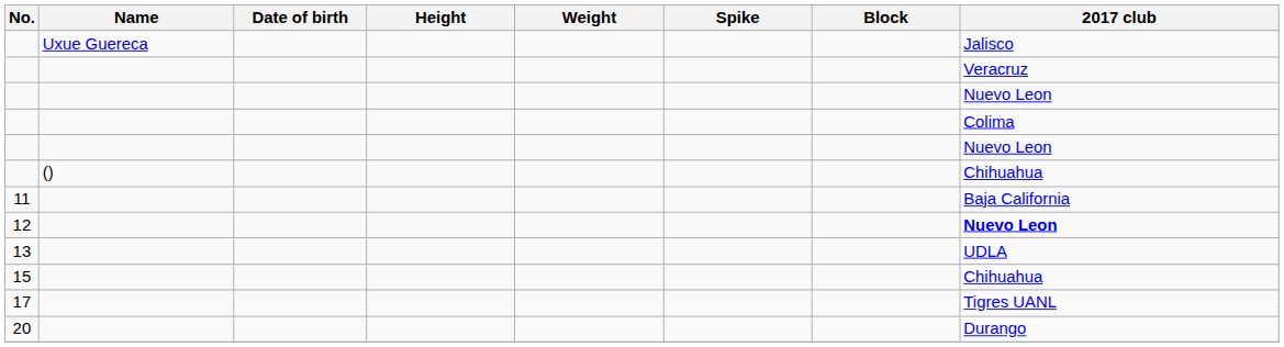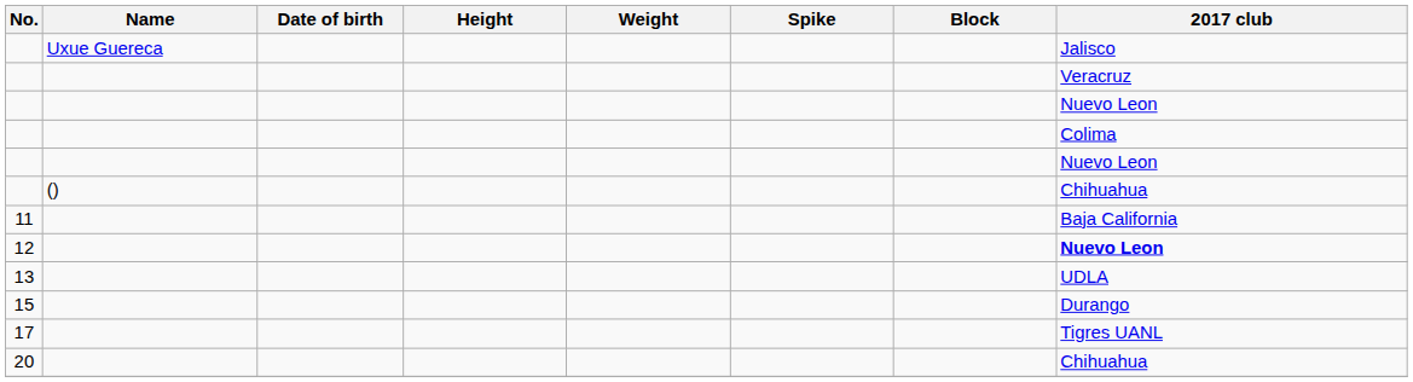15 | 2017 club: Chihuahua -> Durango
20 | 2017 club: Durango -> Chihuahua
